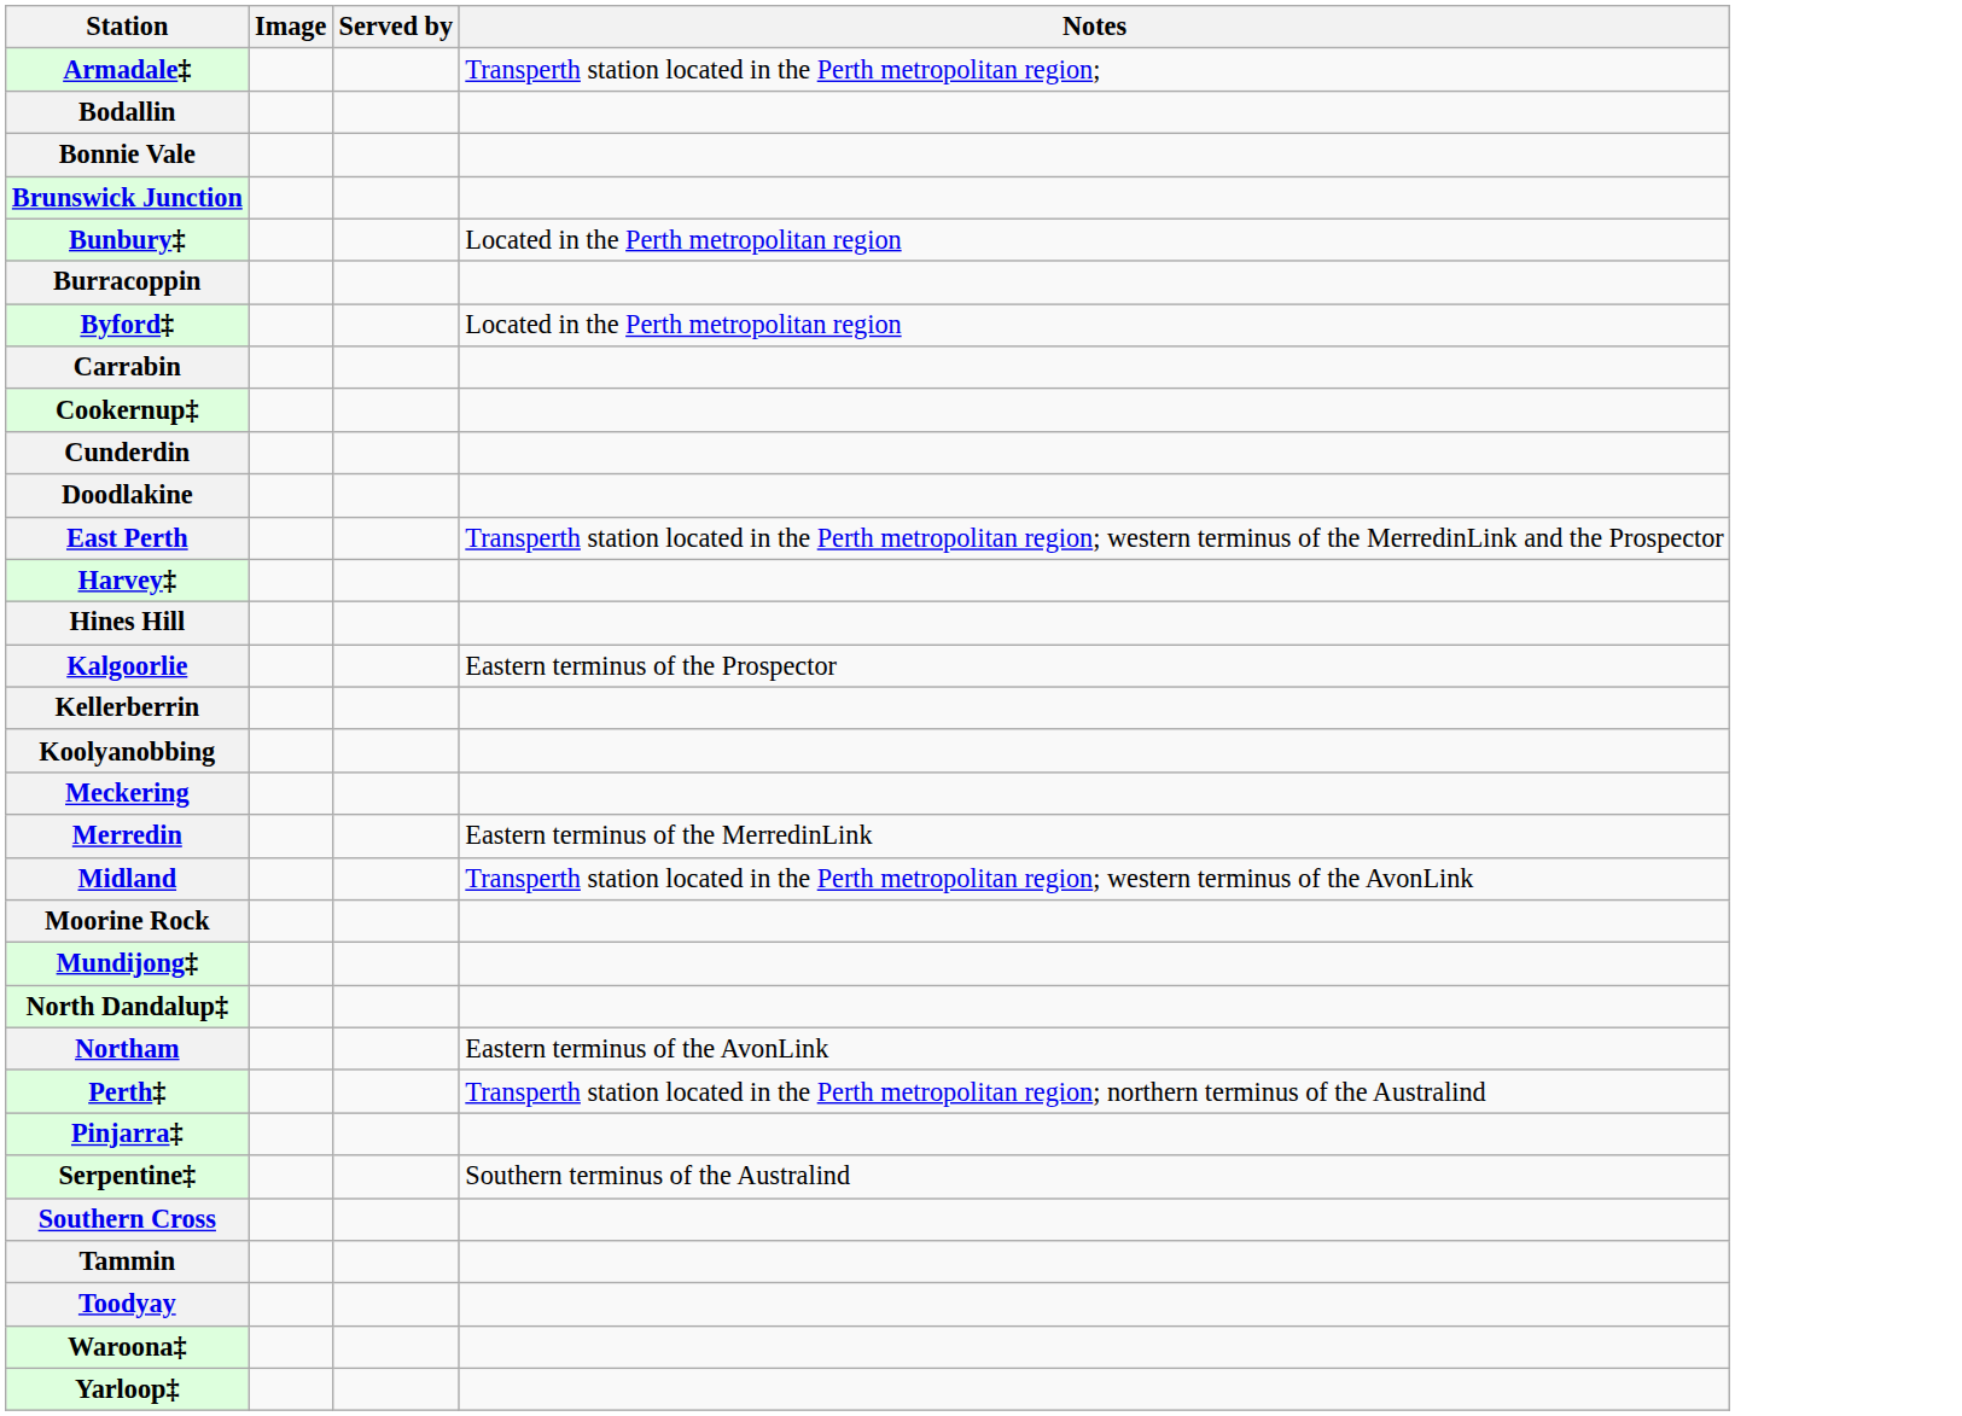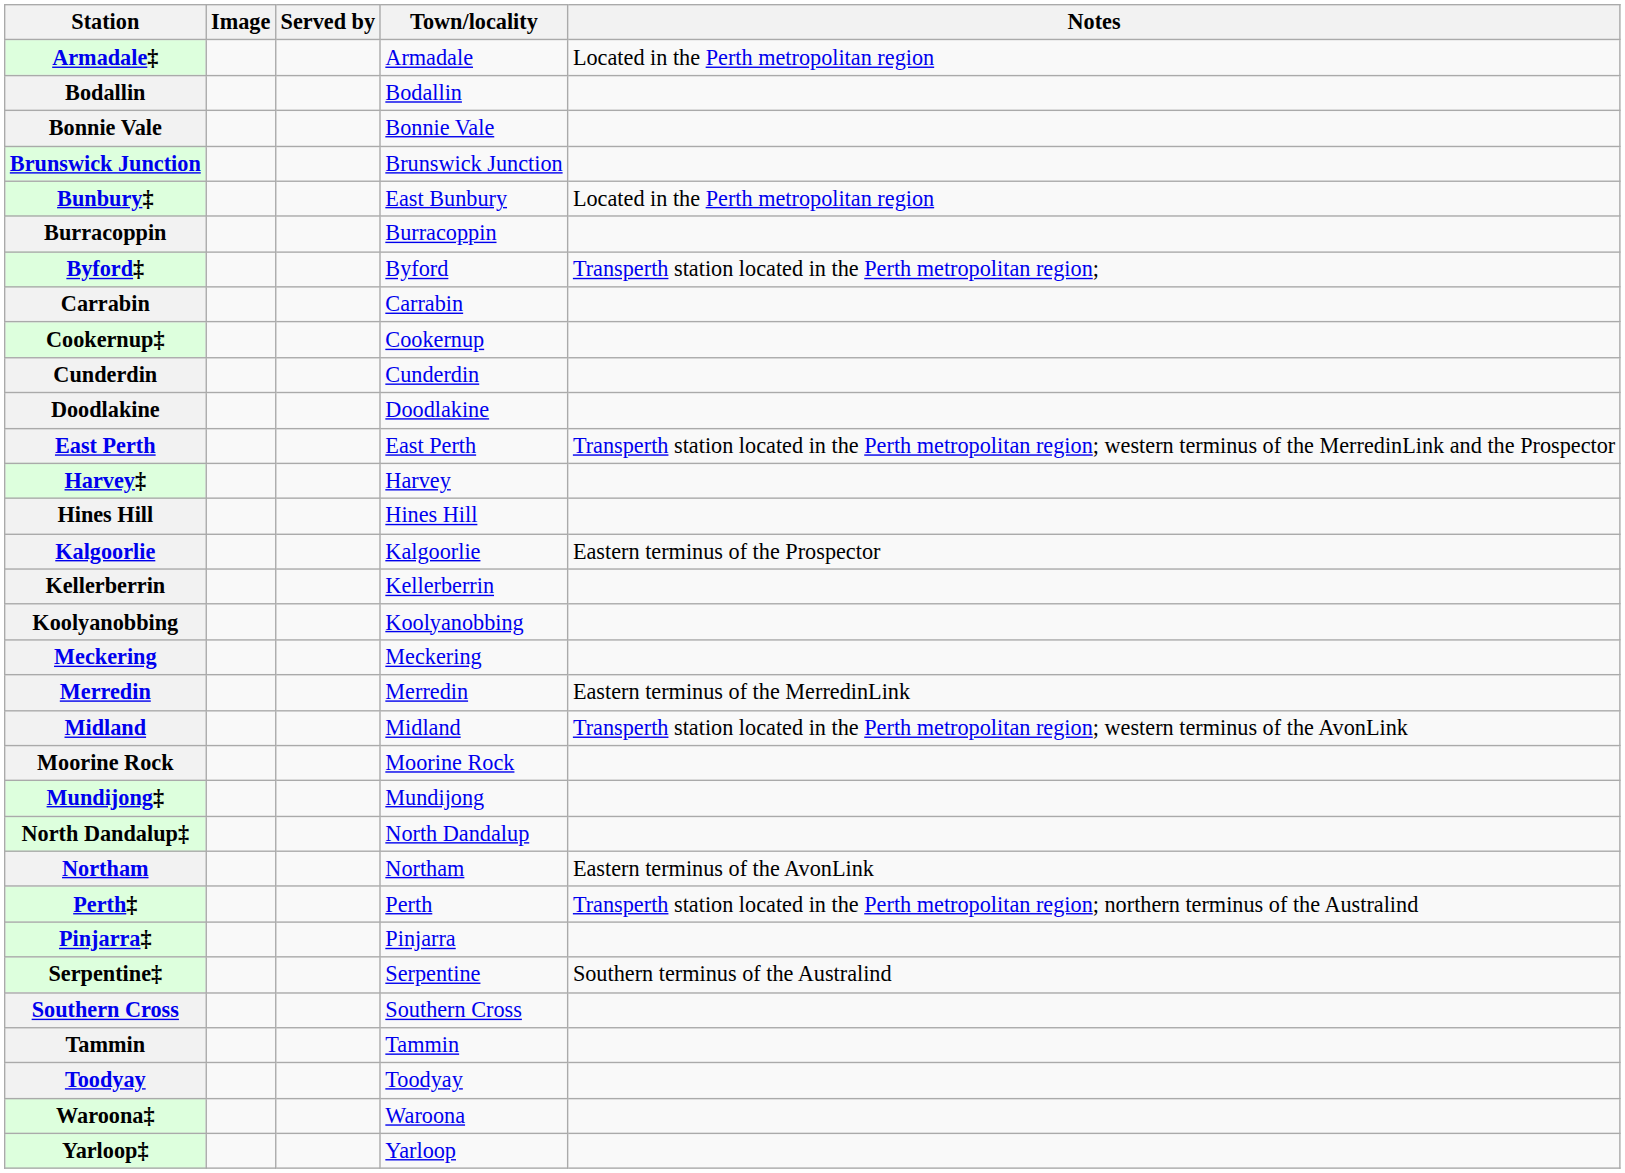+ column: Town/locality | Armadale | Bodallin | Bonnie Vale | Brunswick Junction | East Bunbury | Burracoppin | Byford | Carrabin | Cookernup | Cunderdin | Doodlakine | East Perth | Harvey | Hines Hill | Kalgoorlie | Kellerberrin | Koolyanobbing | Meckering | Merredin | Midland | Moorine Rock | Mundijong | North Dandalup | Northam | Perth | Pinjarra | Serpentine | Southern Cross | Tammin | Toodyay | Waroona | Yarloop
Armadale‡ | Notes: Transperth station located in the Perth metropolitan region; -> Located in the Perth metropolitan region
Byford‡ | Notes: Located in the Perth metropolitan region -> Transperth station located in the Perth metropolitan region;
